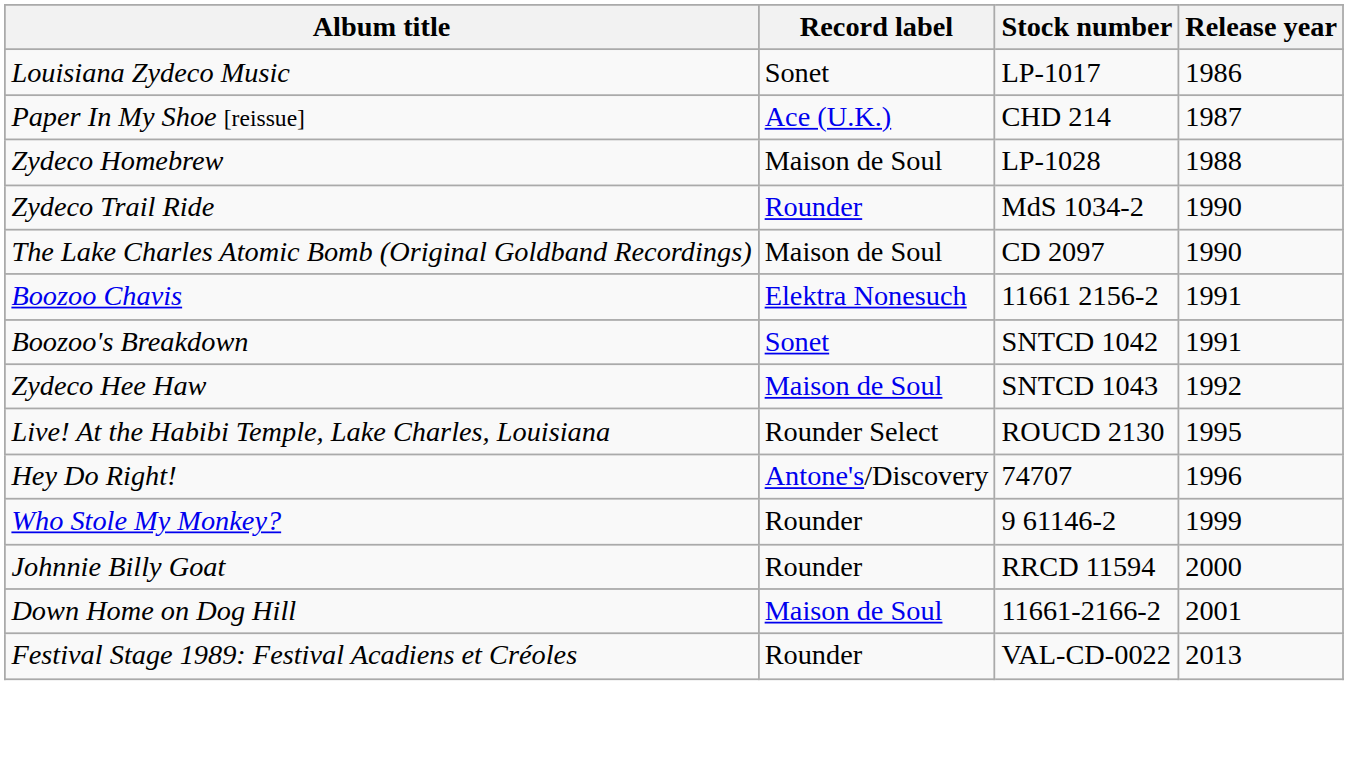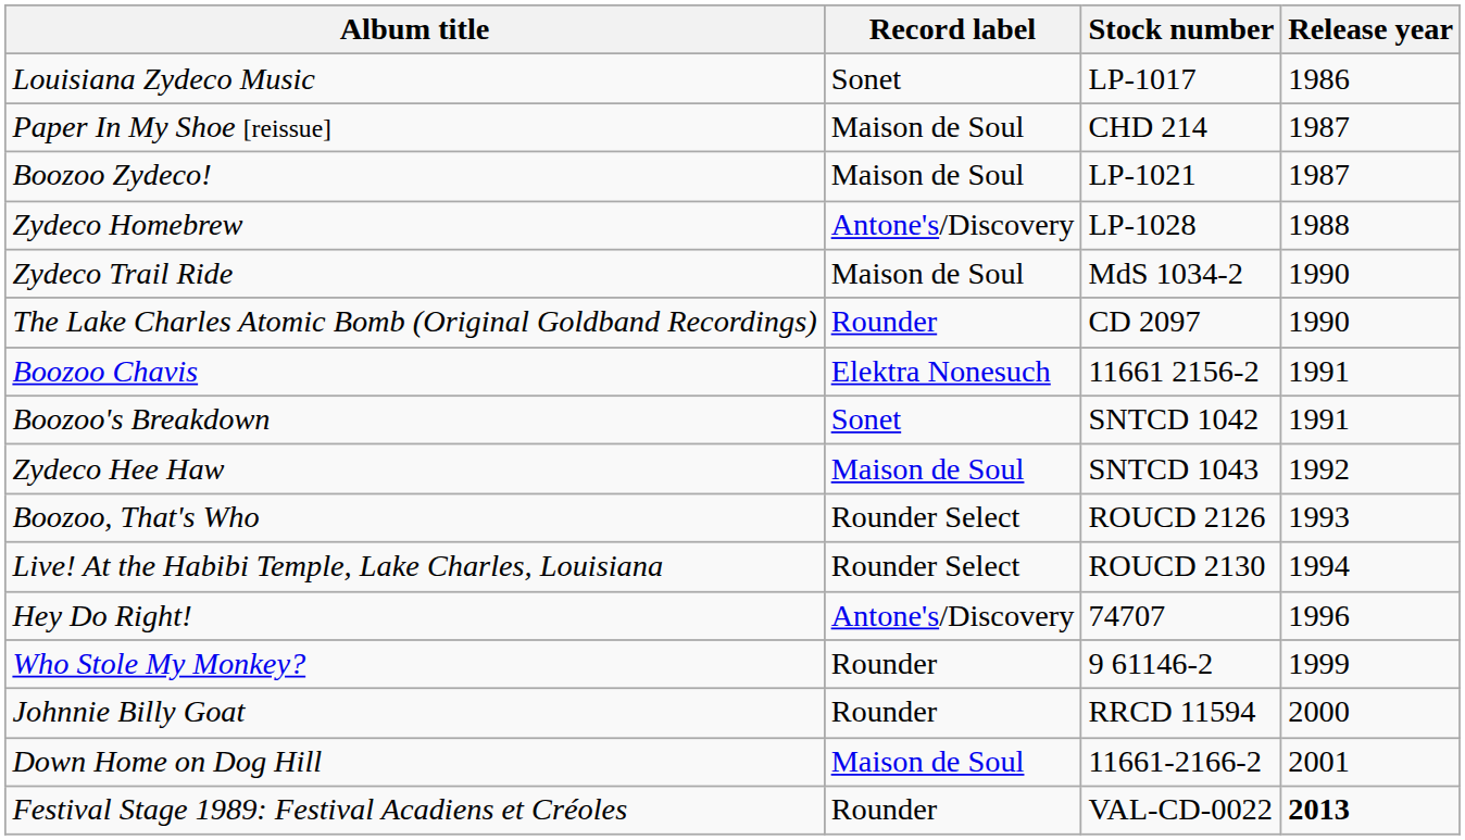Paper In My Shoe [reissue] | Record label: Ace (U.K.) -> Maison de Soul
+ row: Boozoo Zydeco! | Maison de Soul | LP-1021 | 1987
Zydeco Homebrew | Record label: Maison de Soul -> Antone's/Discovery
Zydeco Trail Ride | Record label: Rounder -> Maison de Soul
The Lake Charles Atomic Bomb (Original Goldband Recordings) | Record label: Maison de Soul -> Rounder
+ row: Boozoo, That's Who | Rounder Select | ROUCD 2126 | 1993
Live! At the Habibi Temple, Lake Charles, Louisiana | Release year: 1995 -> 1994
Festival Stage 1989: Festival Acadiens et Créoles | Release year: normal -> bold
